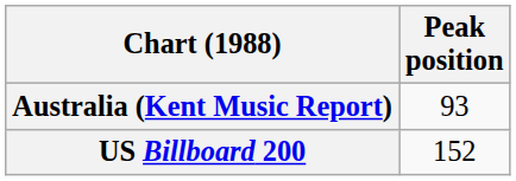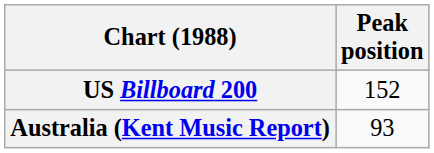rows swapped: Australia (Kent Music Report) <-> US Billboard 200
